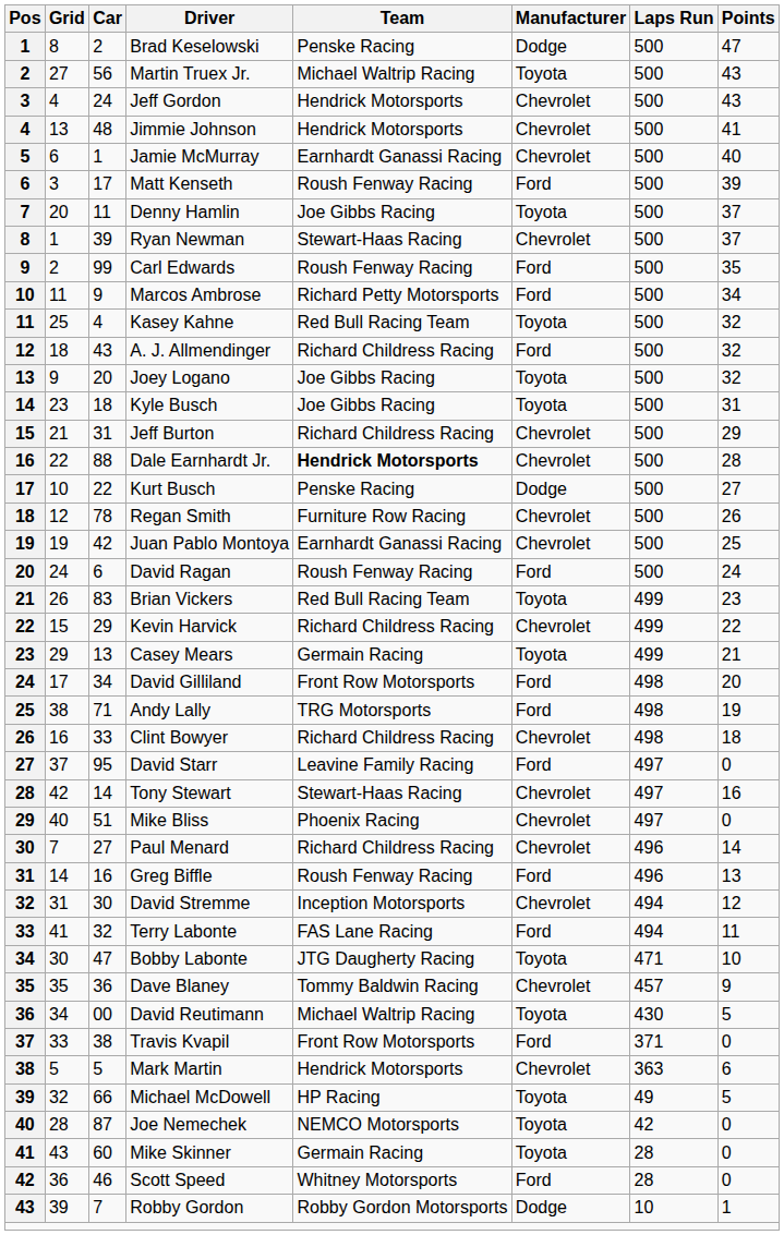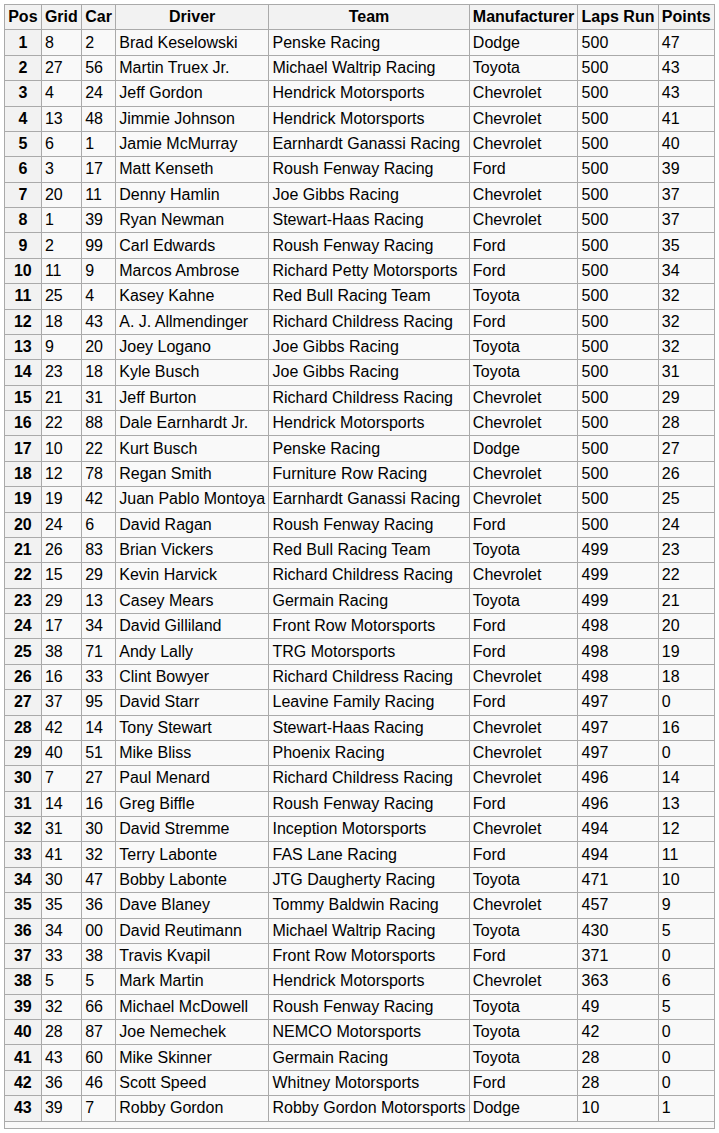Denny Hamlin | Manufacturer: Toyota -> Chevrolet
Dale Earnhardt Jr. | Team: bold -> normal
Michael McDowell | Team: HP Racing -> Roush Fenway Racing
